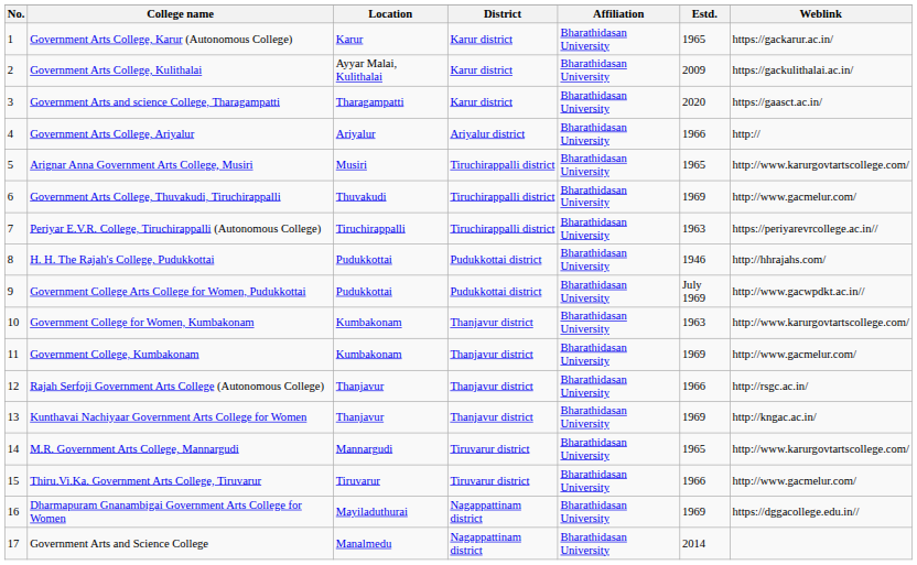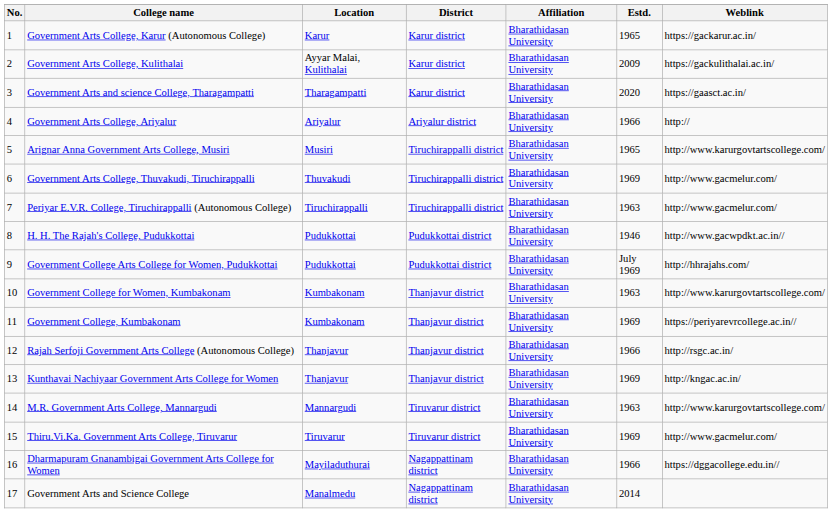Periyar E.V.R. College, Tiruchirappalli (Autonomous College) | Weblink: https://periyarevrcollege.ac.in// -> http://www.gacmelur.com/
H. H. The Rajah's College, Pudukkottai | Weblink: http://hhrajahs.com/ -> http://www.gacwpdkt.ac.in//
Government College Arts College for Women, Pudukkottai | Weblink: http://www.gacwpdkt.ac.in// -> http://hhrajahs.com/
Government College, Kumbakonam | Weblink: http://www.gacmelur.com/ -> https://periyarevrcollege.ac.in//
M.R. Government Arts College, Mannargudi | Estd.: 1965 -> 1963
Thiru.Vi.Ka. Government Arts College, Tiruvarur | Estd.: 1966 -> 1969
Dharmapuram Gnanambigai Government Arts College for Women | Estd.: 1969 -> 1966
